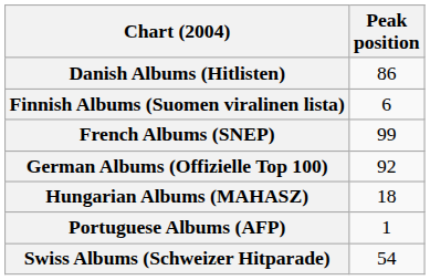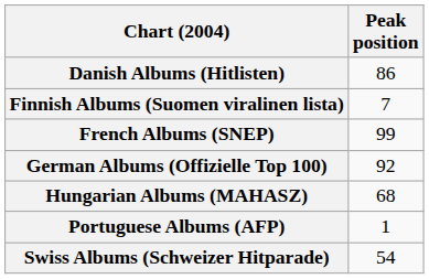Finnish Albums (Suomen viralinen lista) | Peak position: 6 -> 7
Hungarian Albums (MAHASZ) | Peak position: 18 -> 68
